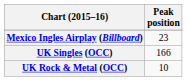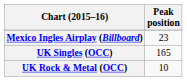UK Singles (OCC) | Peak position: 166 -> 165
